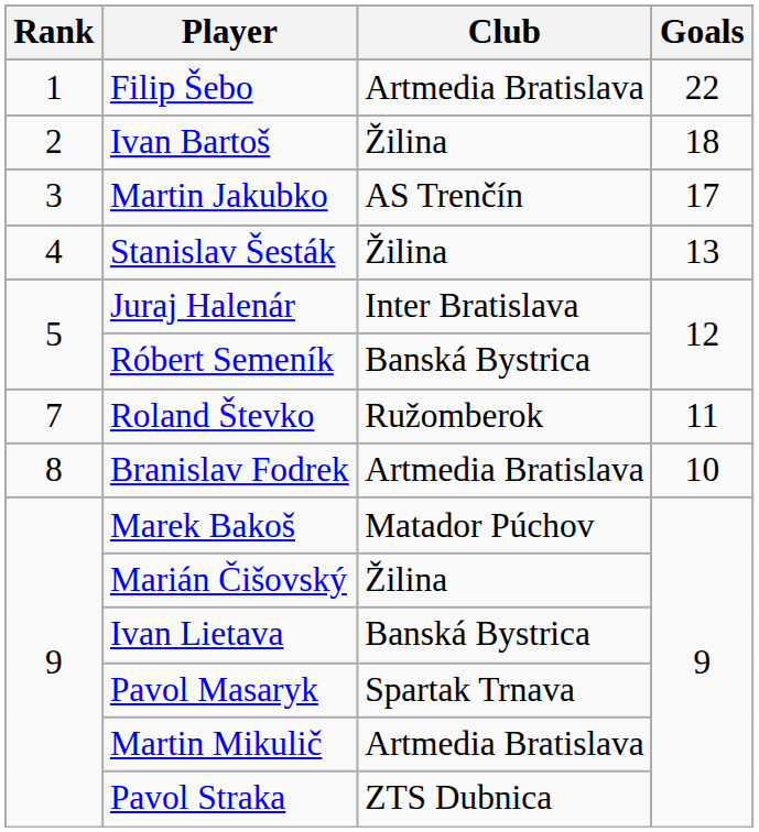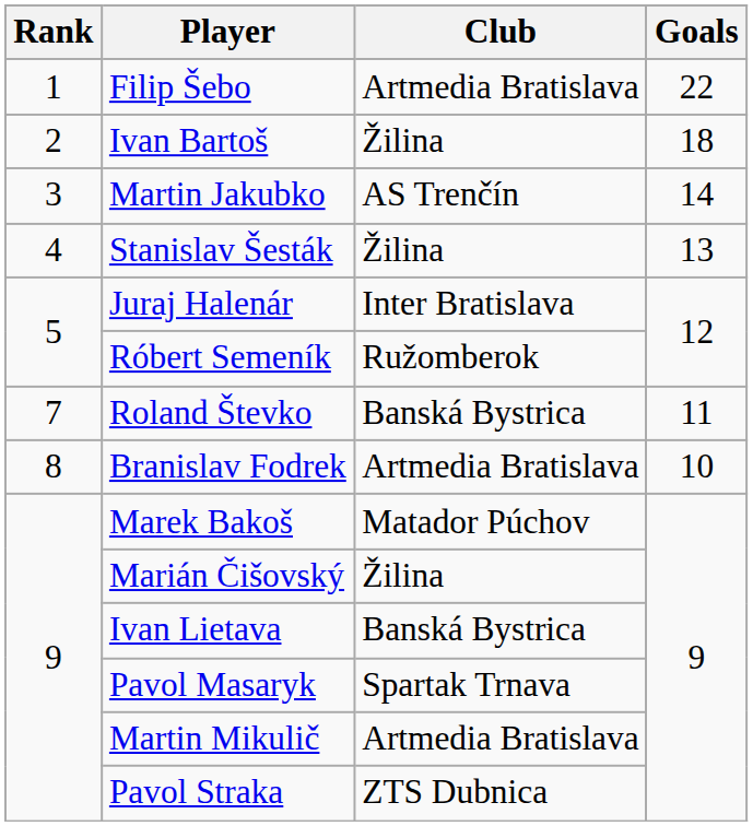Martin Jakubko | Goals: 17 -> 14
Róbert Semeník | Club: Banská Bystrica -> Ružomberok
Roland Števko | Club: Ružomberok -> Banská Bystrica
